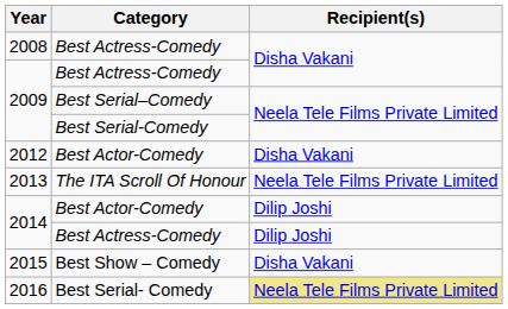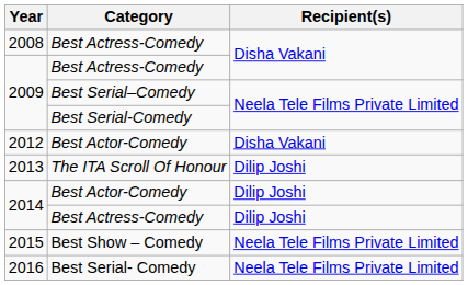2013 | Recipient(s): Neela Tele Films Private Limited -> Dilip Joshi
2015 | Recipient(s): Disha Vakani -> Neela Tele Films Private Limited
2016 | Recipient(s): khaki background -> no background
